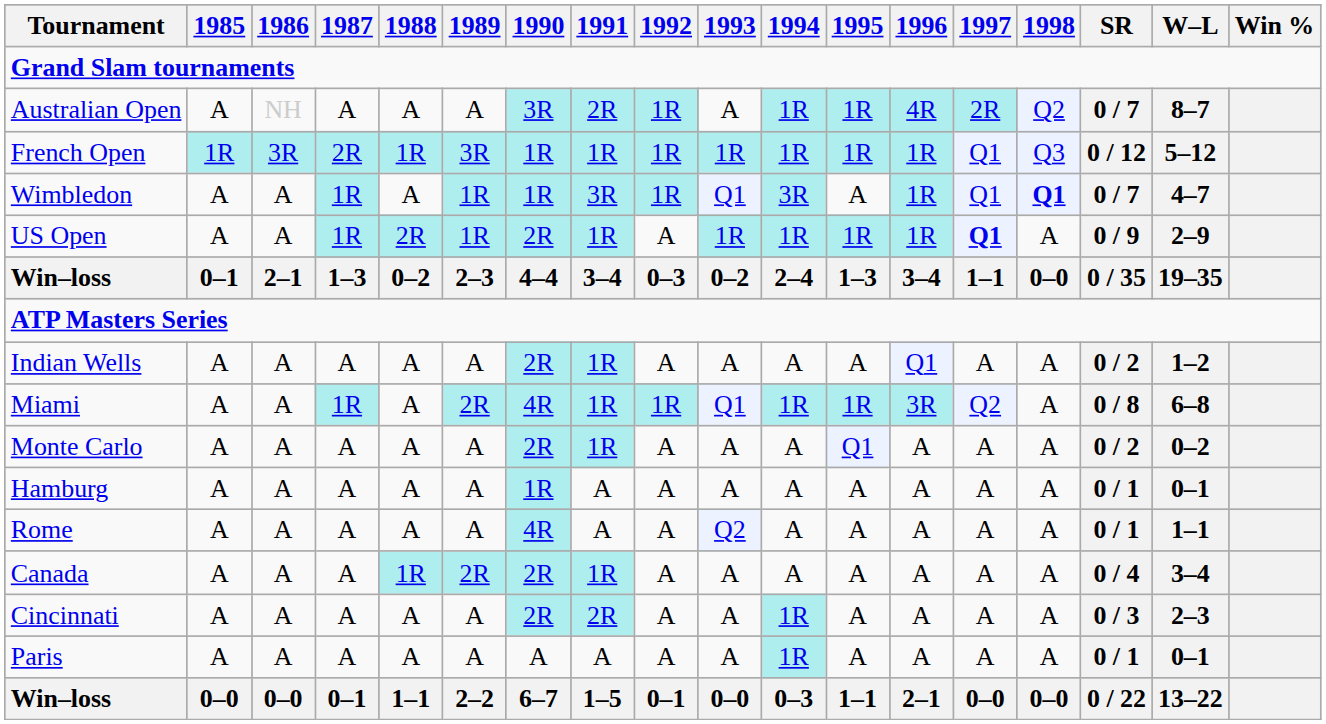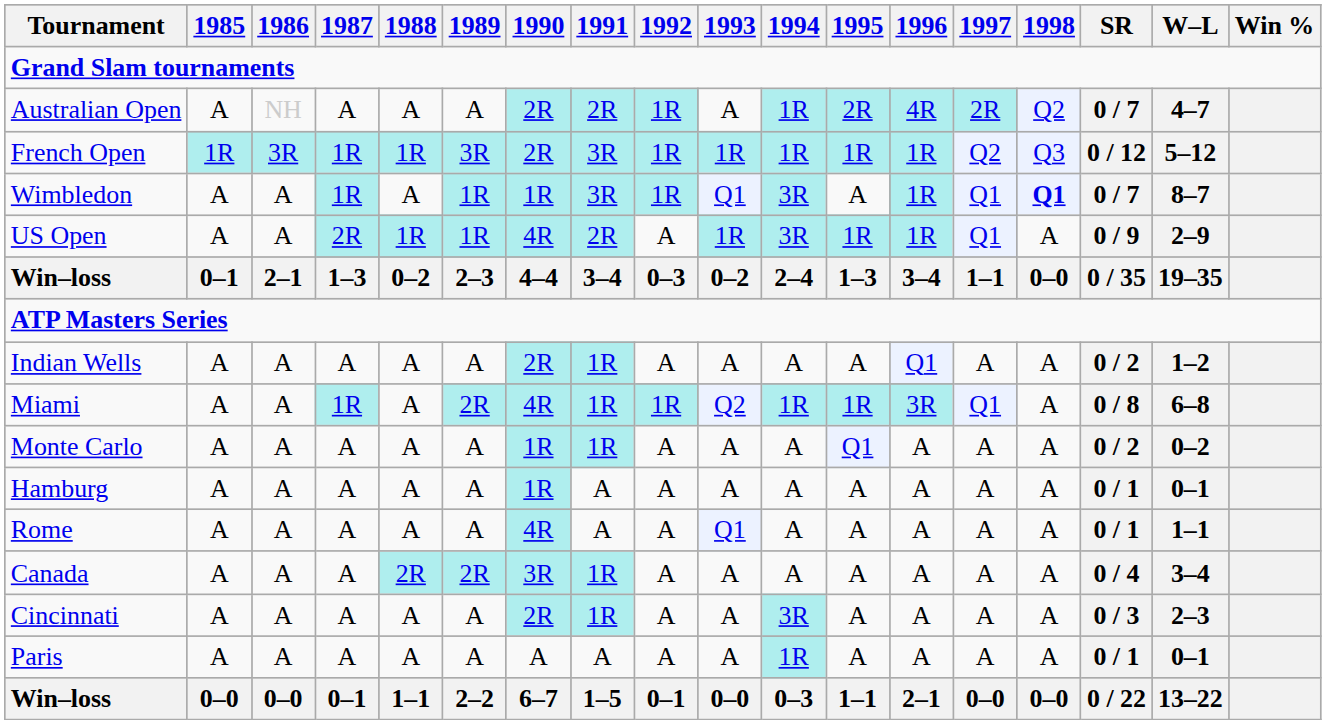Australian Open | 1990: 3R -> 2R
Australian Open | 1995: 1R -> 2R
Australian Open | W–L: 8–7 -> 4–7
French Open | 1987: 2R -> 1R
French Open | 1990: 1R -> 2R
French Open | 1991: 1R -> 3R
French Open | 1997: Q1 -> Q2
Wimbledon | W–L: 4–7 -> 8–7
US Open | 1987: 1R -> 2R
US Open | 1988: 2R -> 1R
US Open | 1990: 2R -> 4R
US Open | 1991: 1R -> 2R
US Open | 1994: 1R -> 3R
US Open | 1997: bold -> normal
Miami | 1993: Q1 -> Q2
Miami | 1997: Q2 -> Q1
Monte Carlo | 1990: 2R -> 1R
Rome | 1993: Q2 -> Q1
Canada | 1988: 1R -> 2R
Canada | 1990: 2R -> 3R
Cincinnati | 1991: 2R -> 1R
Cincinnati | 1994: 1R -> 3R
